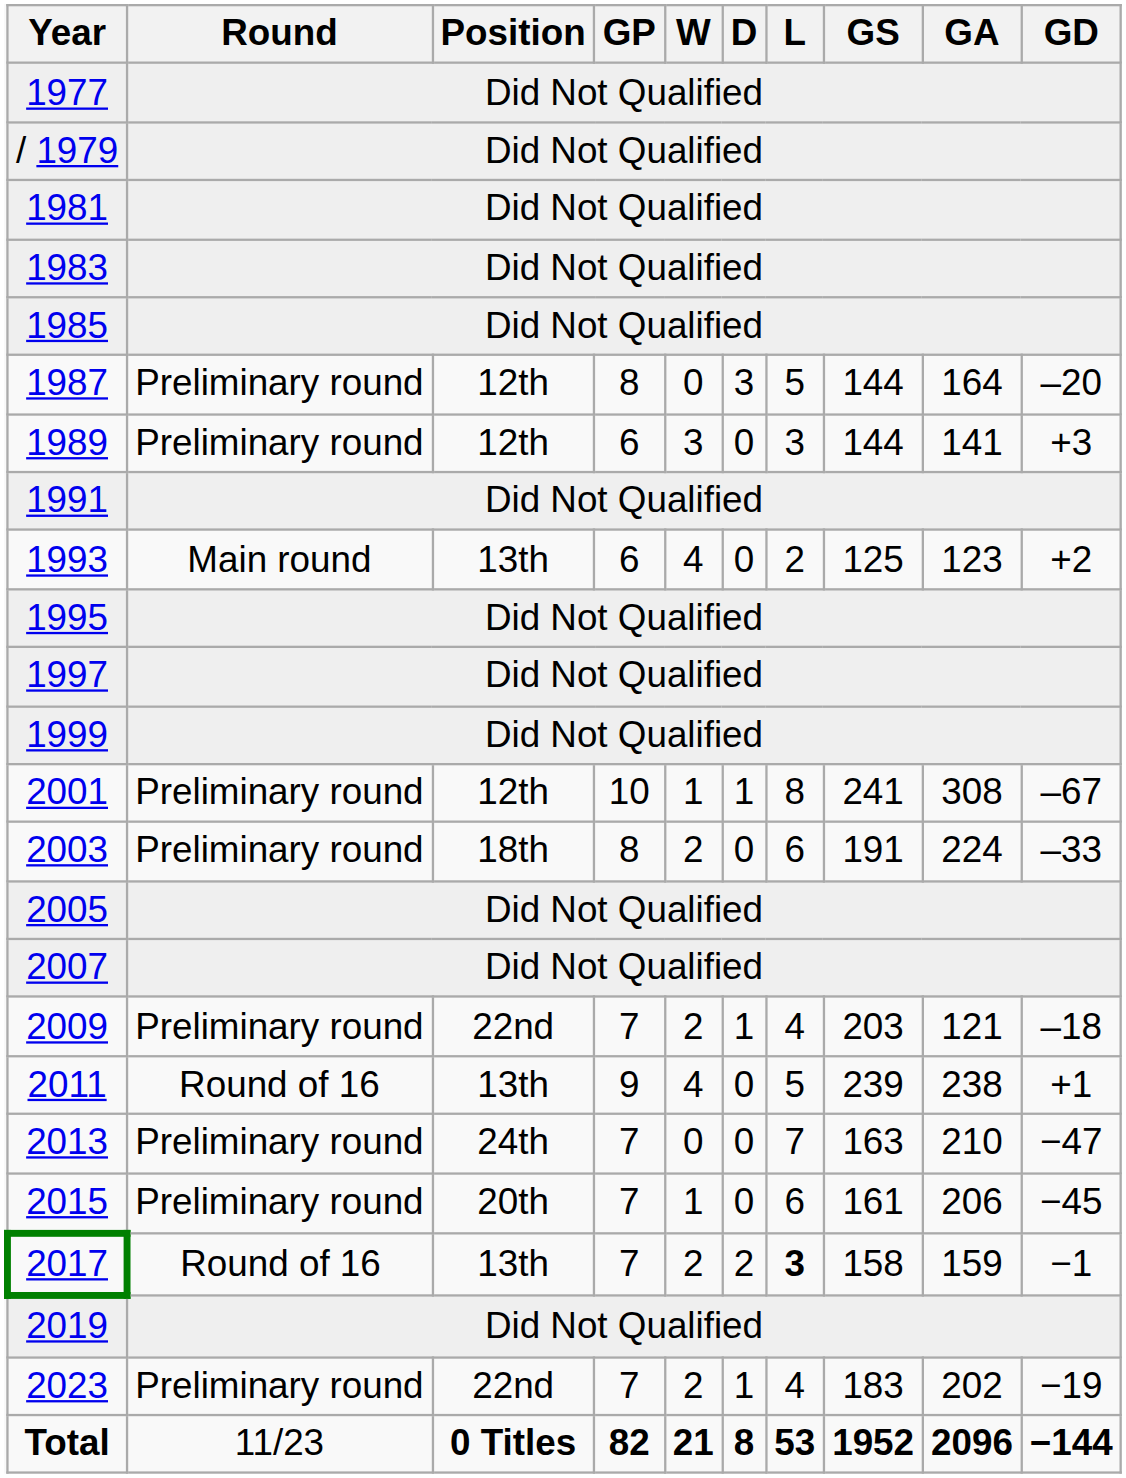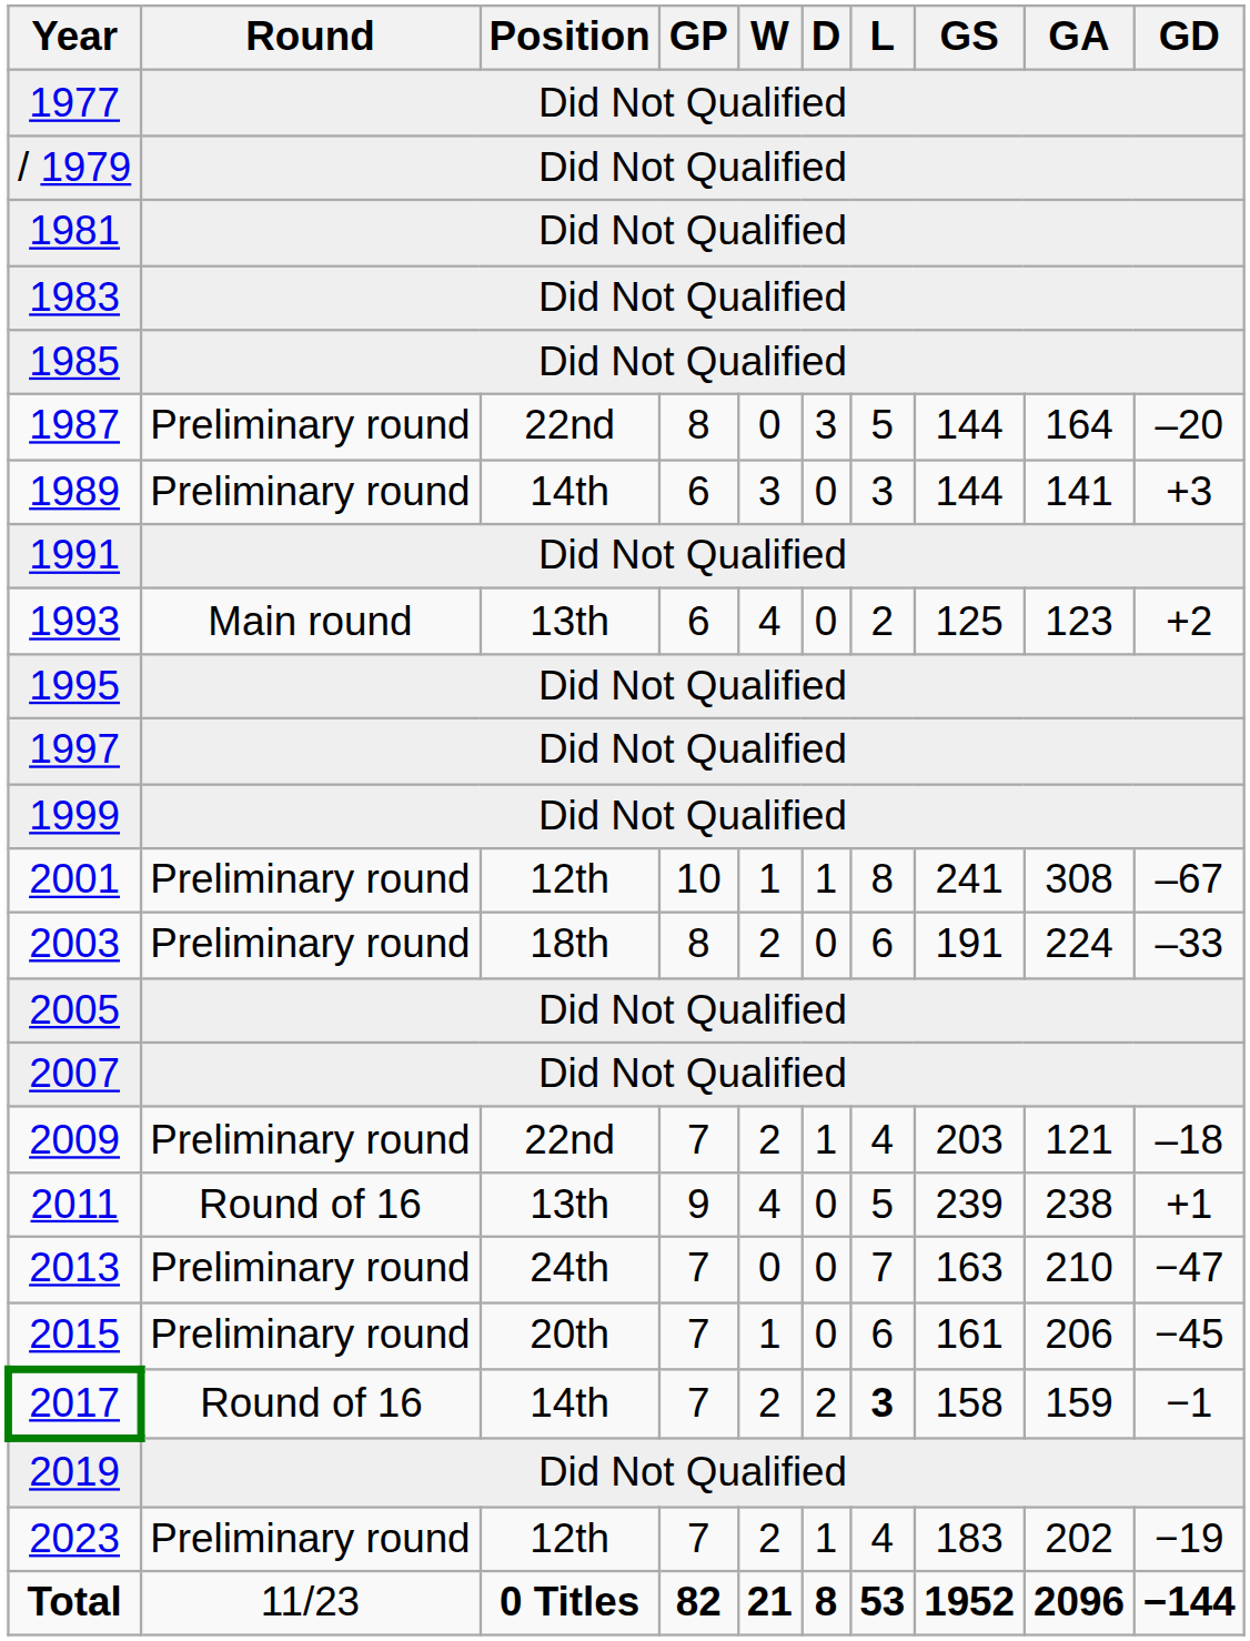1987 | Position: 12th -> 22nd
1989 | Position: 12th -> 14th
2017 | Position: 13th -> 14th
2023 | Position: 22nd -> 12th
